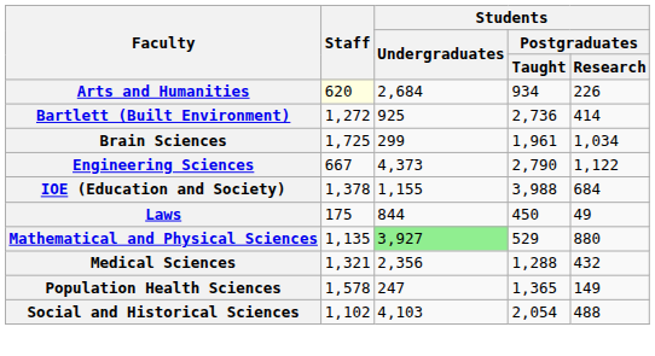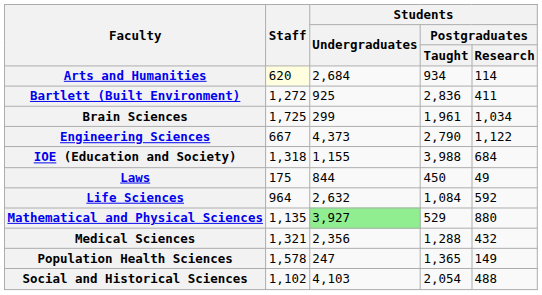Arts and Humanities | Students / Postgraduates / Research: 226 -> 114
Bartlett (Built Environment) | Students / Postgraduates / Taught: 2,736 -> 2,836
Bartlett (Built Environment) | Students / Postgraduates / Research: 414 -> 411
IOE (Education and Society) | Staff: 1,378 -> 1,318
+ row: Life Sciences | 964 | 2,632 | 1,084 | 592
